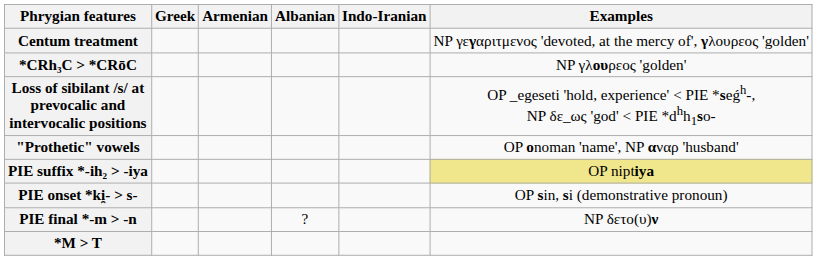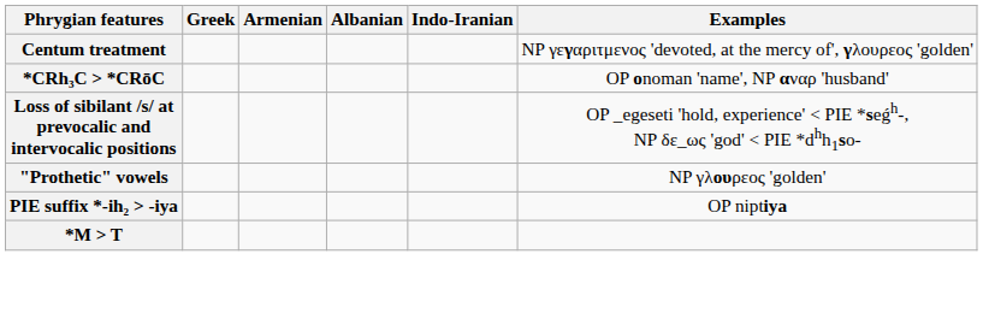*CRh₃C > *CRōC | Examples: NP γλουρεος 'golden' -> OP onoman 'name', NP αναρ 'husband'
"Prothetic" vowels | Examples: OP onoman 'name', NP αναρ 'husband' -> NP γλουρεος 'golden'
PIE suffix *-ih₂ > -iya | Examples: khaki background -> no background
- row: PIE onset *ki̯- > s- | OP sin, si (demonstrative pronoun)
- row: PIE final *-m > -n | ? | NP δετο(υ)ν
